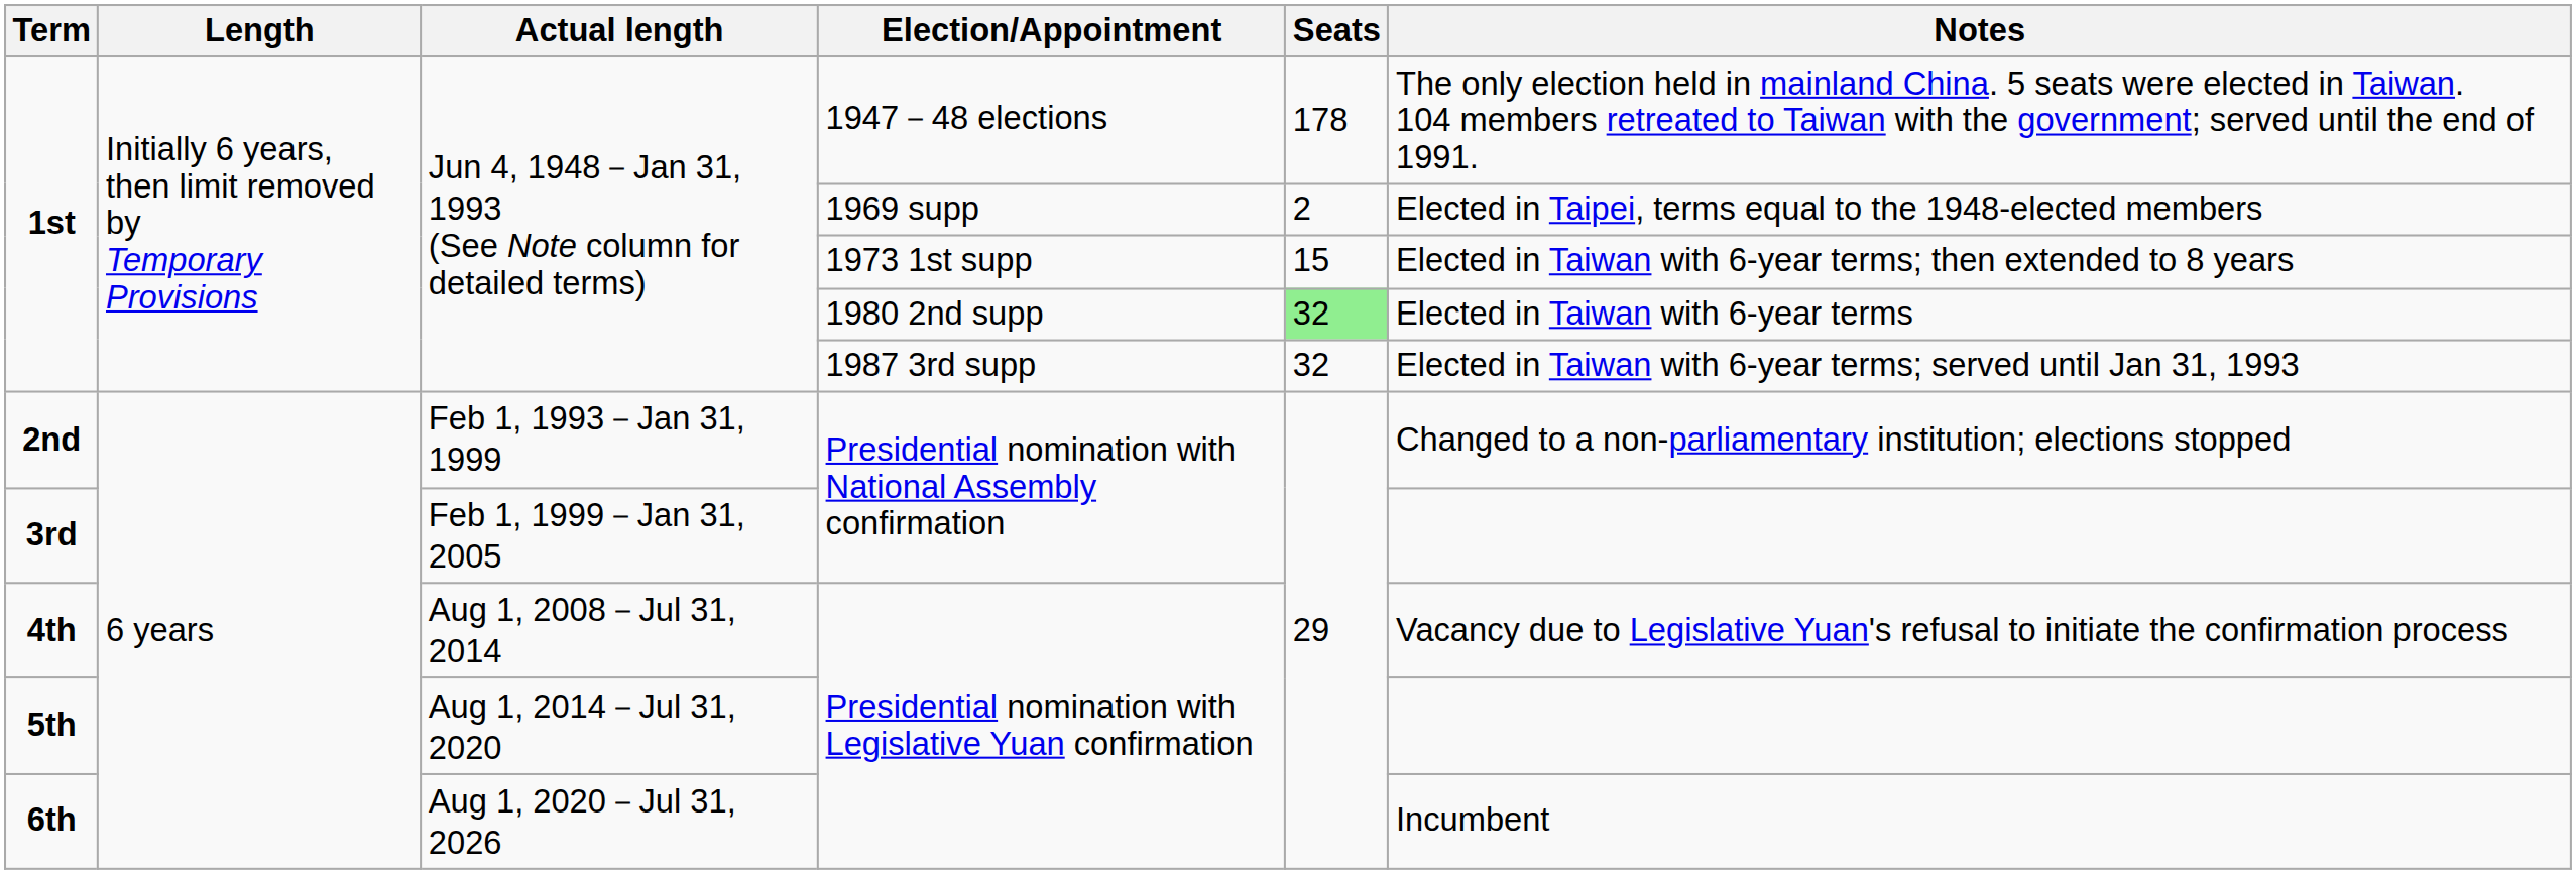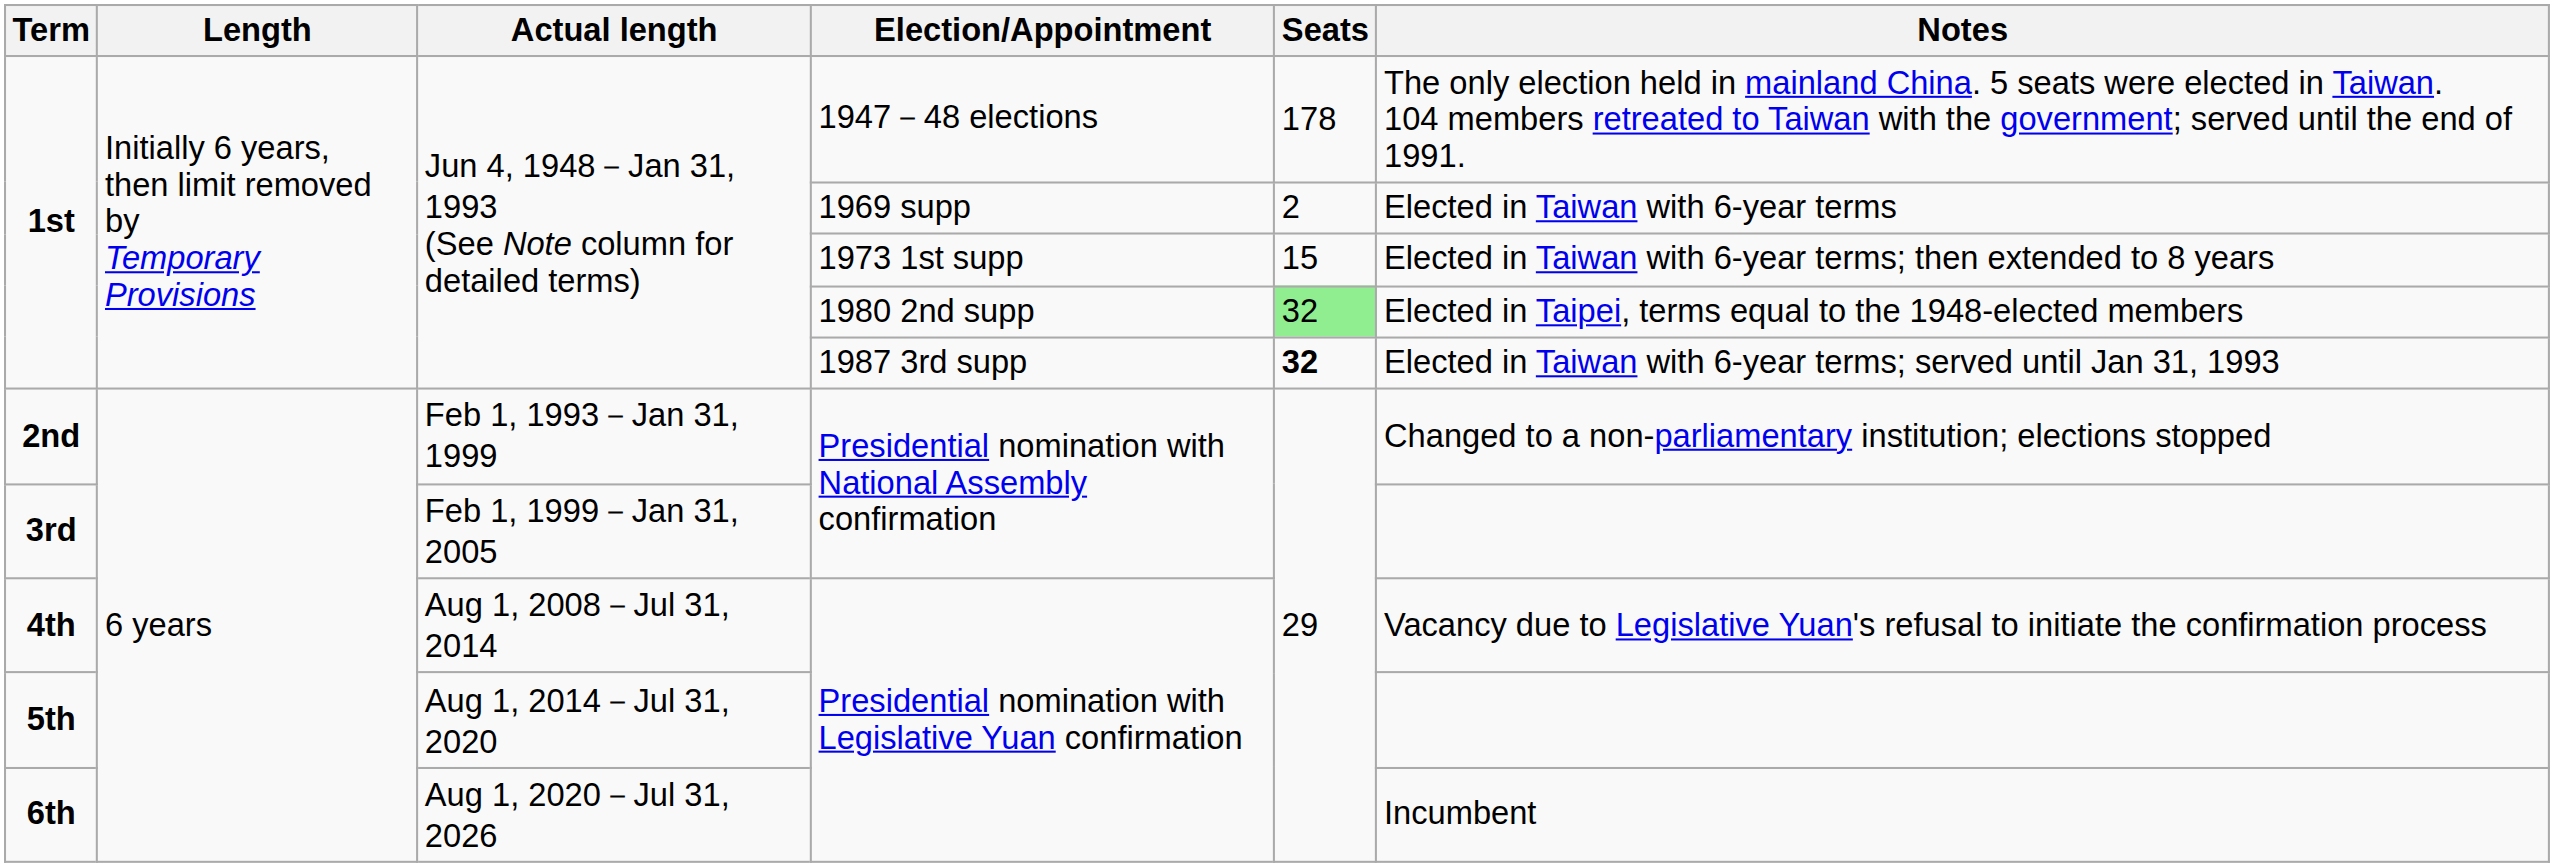1969 supp | Notes: Elected in Taipei, terms equal to the 1948-elected members -> Elected in Taiwan with 6-year terms
1980 2nd supp | Notes: Elected in Taiwan with 6-year terms -> Elected in Taipei, terms equal to the 1948-elected members
1987 3rd supp | Seats: normal -> bold
